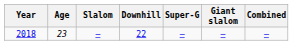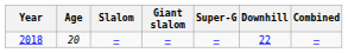columns swapped: Giant slalom <-> Downhill
2018 | Age: 23 -> 20
